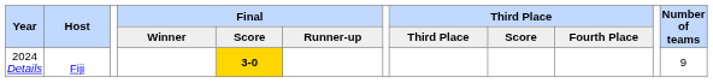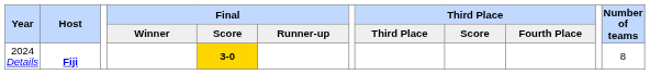2024 Details | Host: normal -> bold
2024 Details | Number of teams: 9 -> 8
